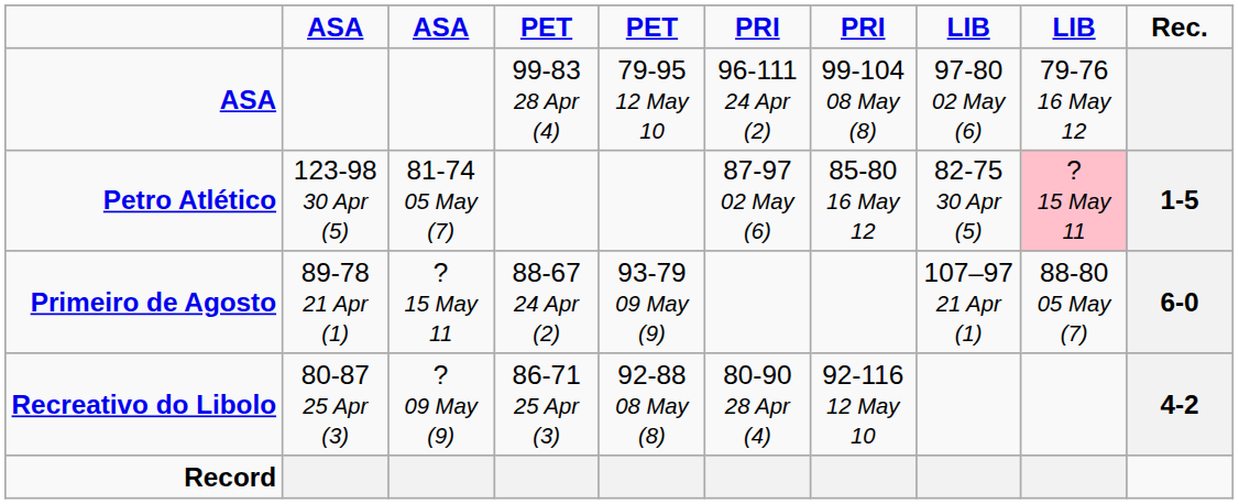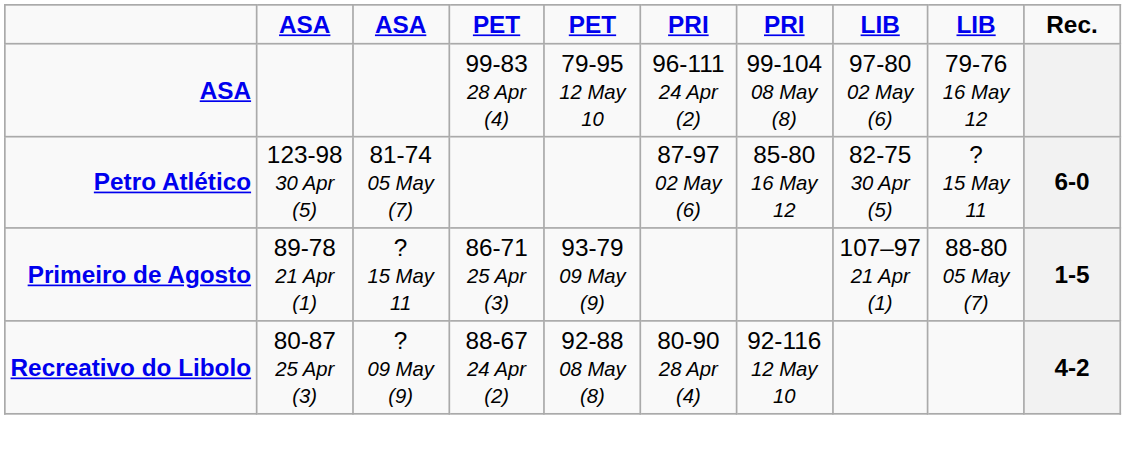Petro Atlético | column 9: pink background -> no background
Petro Atlético | Rec.: 1-5 -> 6-0
Primeiro de Agosto | column 4: 88-67 24 Apr (2) -> 86-71 25 Apr (3)
Primeiro de Agosto | Rec.: 6-0 -> 1-5
Recreativo do Libolo | column 4: 86-71 25 Apr (3) -> 88-67 24 Apr (2)
- row: Record
